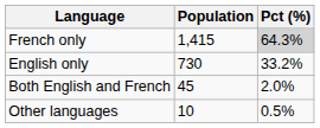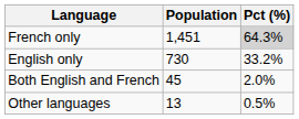French only | Population: 1,415 -> 1,451
Other languages | Population: 10 -> 13
